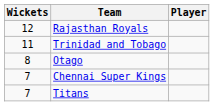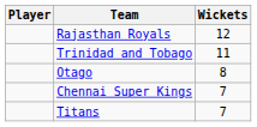columns swapped: Player <-> Wickets
